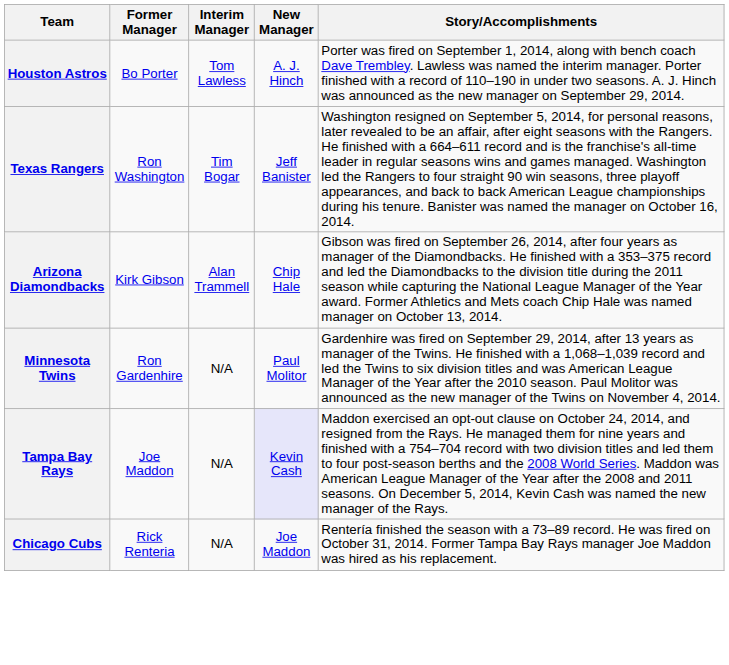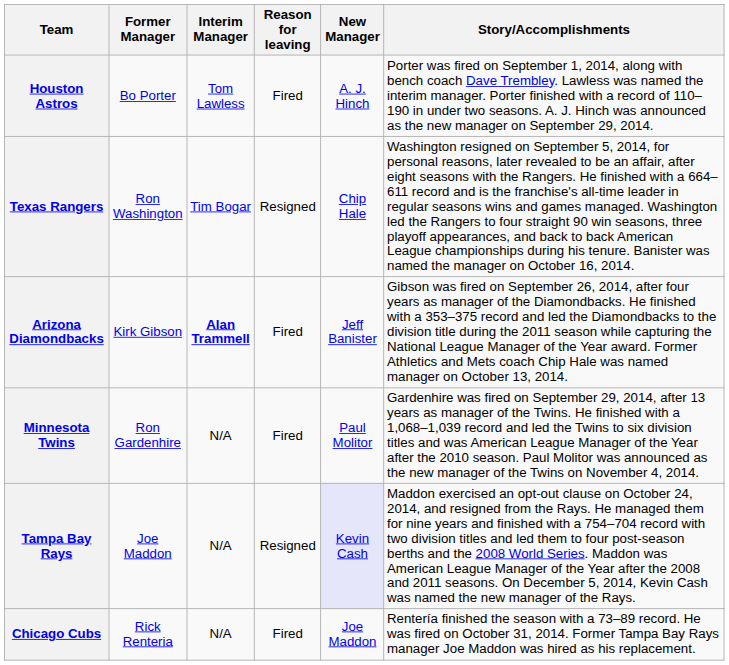+ column: Reason for leaving | Fired | Resigned | Fired | Fired | Resigned | Fired
Texas Rangers | New Manager: Jeff Banister -> Chip Hale
Arizona Diamondbacks | Interim Manager: normal -> bold
Arizona Diamondbacks | New Manager: Chip Hale -> Jeff Banister
